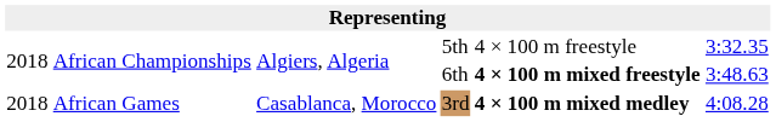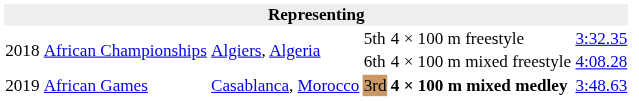6th | column 5: bold -> normal
6th | column 6: 3:48.63 -> 4:08.28
3rd | column 1: 2018 -> 2019
3rd | column 6: 4:08.28 -> 3:48.63
